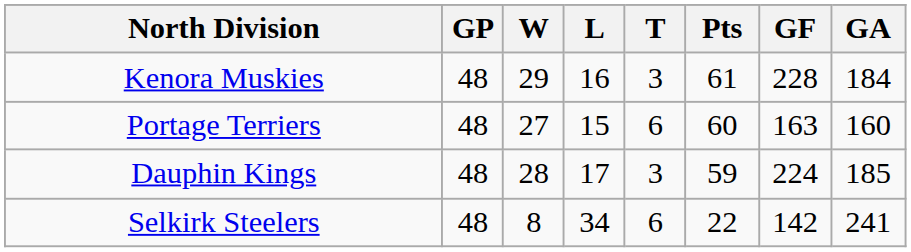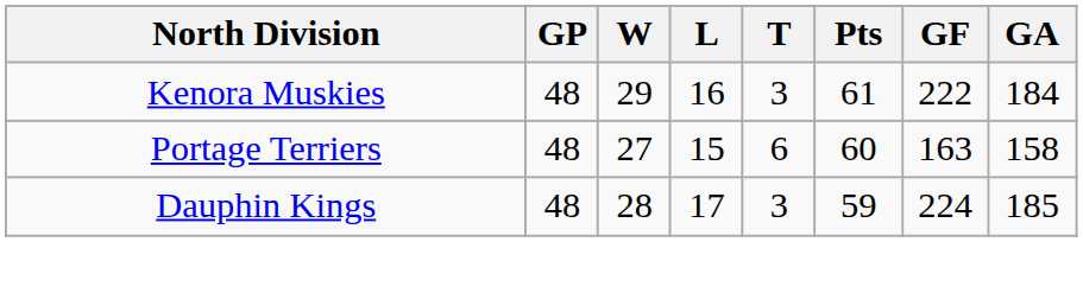Kenora Muskies | GF: 228 -> 222
Portage Terriers | GA: 160 -> 158
- row: Selkirk Steelers | 48 | 8 | 34 | 6 | 22 | 142 | 241
